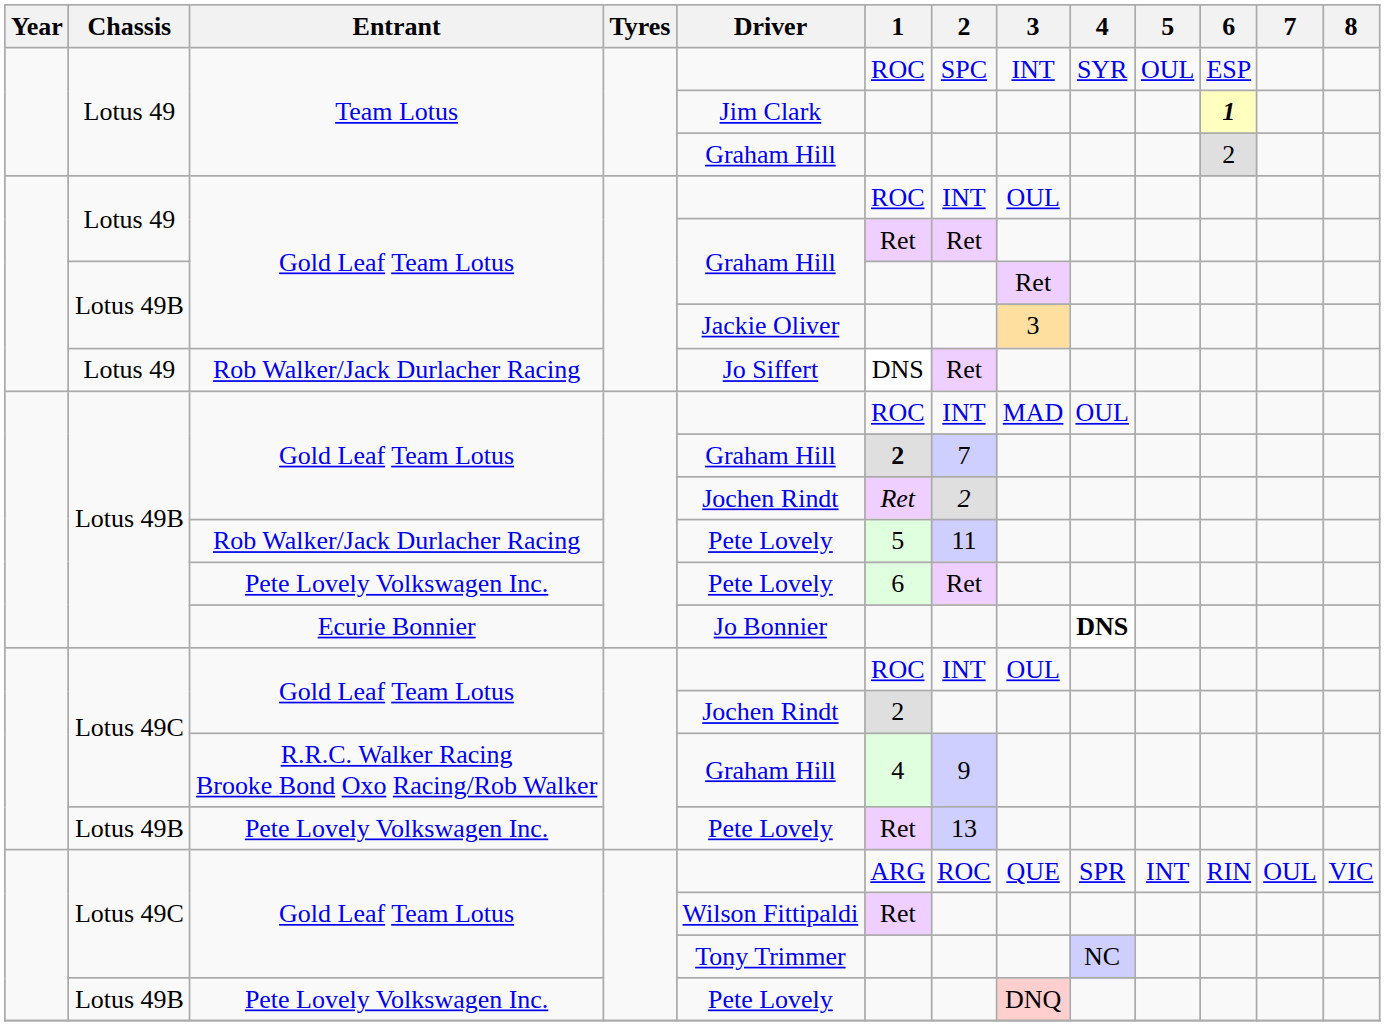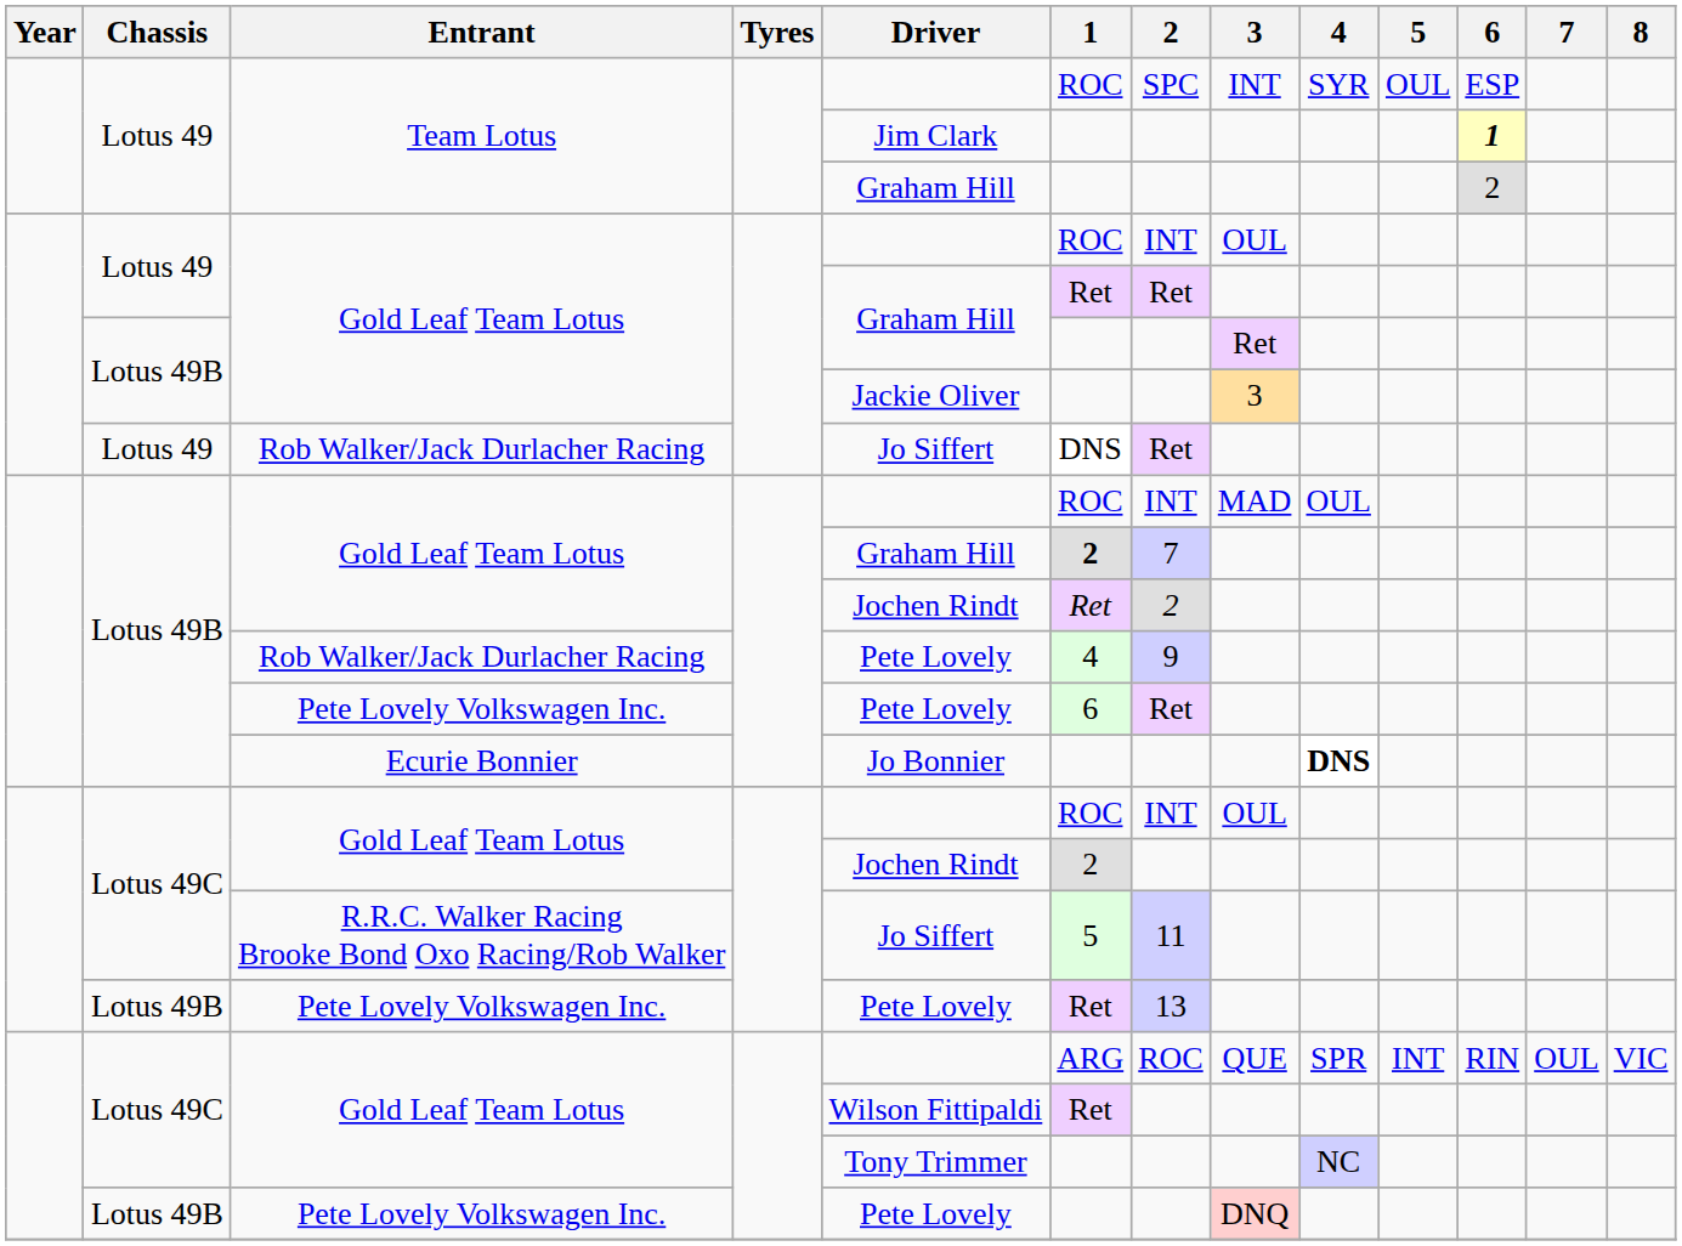Lotus 49B / Rob Walker/Jack Durlacher Racing | 1: 5 -> 4
Lotus 49B / Rob Walker/Jack Durlacher Racing | 2: 11 -> 9
R.R.C. Walker Racing Brooke Bond Oxo Racing/Rob Walker | Driver: Graham Hill -> Jo Siffert
R.R.C. Walker Racing Brooke Bond Oxo Racing/Rob Walker | 1: 4 -> 5
R.R.C. Walker Racing Brooke Bond Oxo Racing/Rob Walker | 2: 9 -> 11
